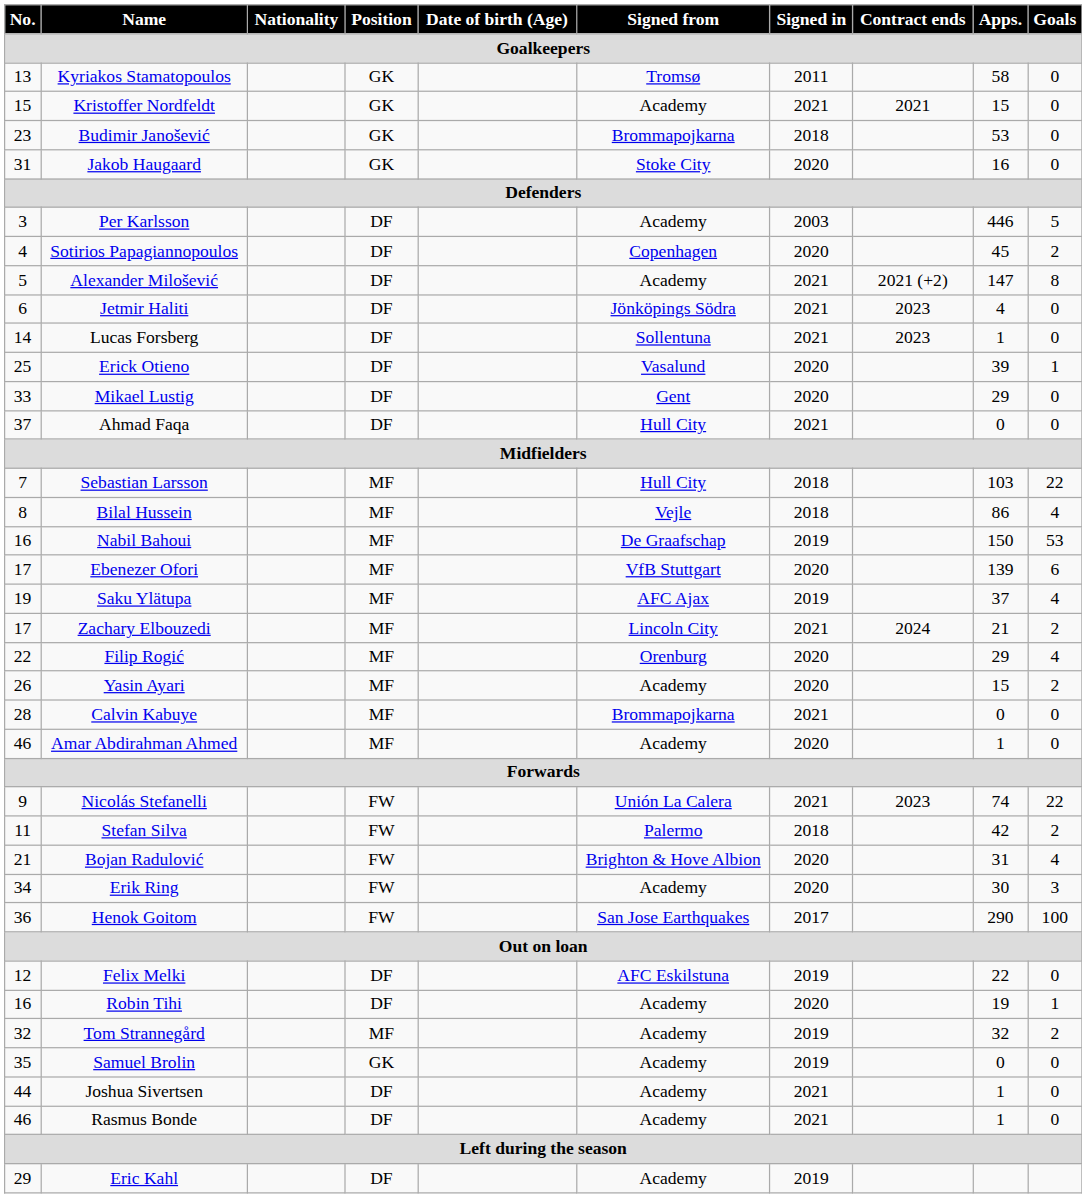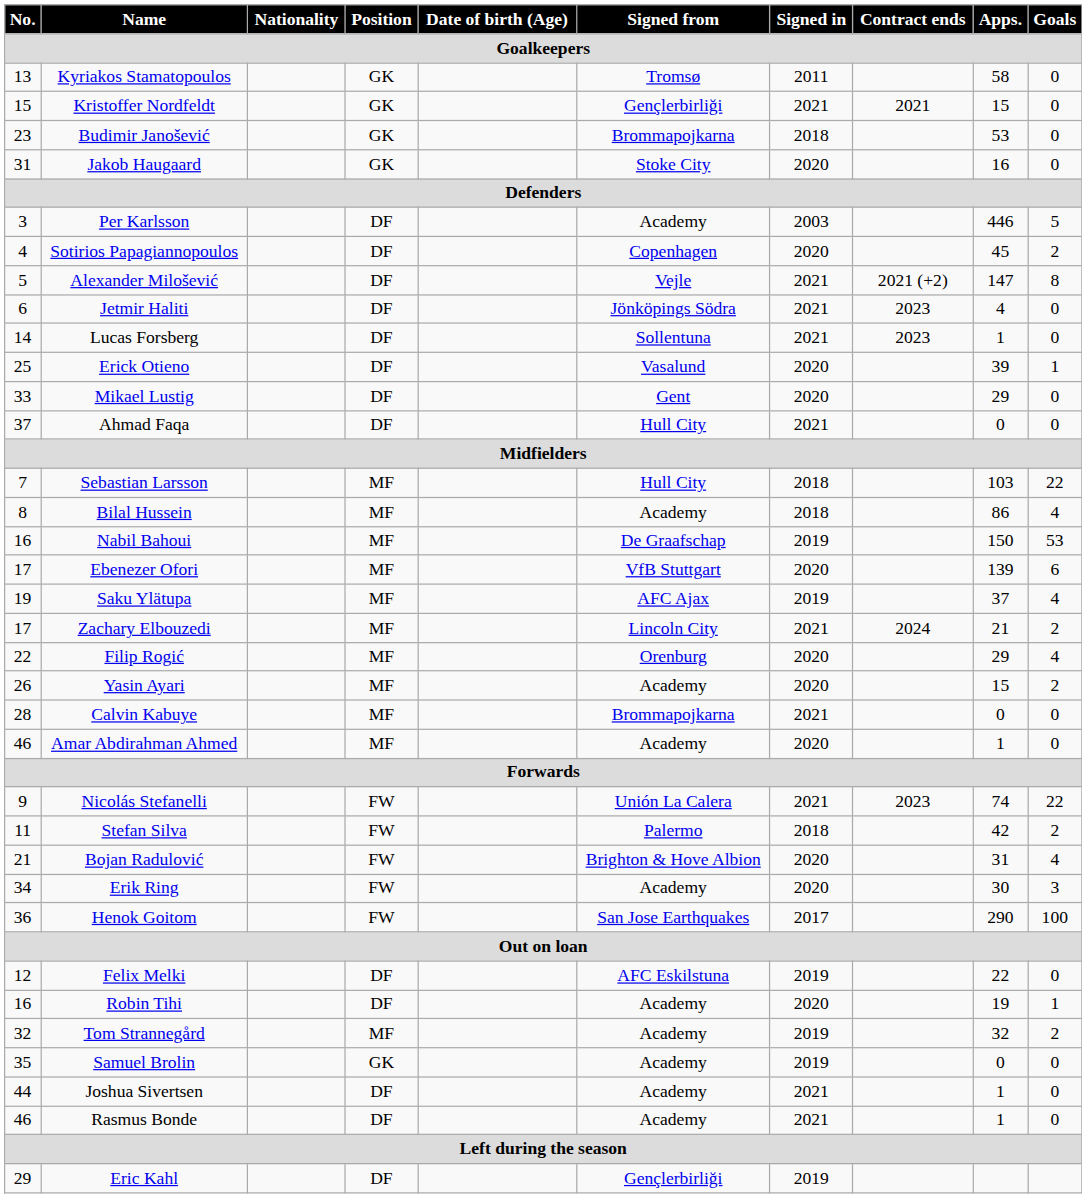Kristoffer Nordfeldt | Signed from: Academy -> Gençlerbirliği
Alexander Milošević | Signed from: Academy -> Vejle
Bilal Hussein | Signed from: Vejle -> Academy
Eric Kahl | Signed from: Academy -> Gençlerbirliği
